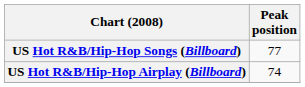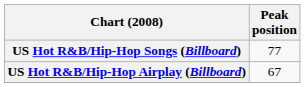US Hot R&B/Hip-Hop Airplay (Billboard) | Peak position: 74 -> 67
